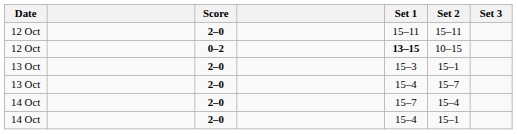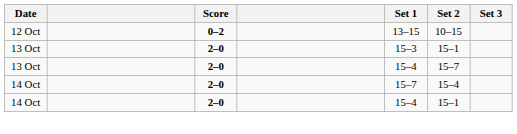- row: 12 Oct | 2–0 | 15–11 | 15–11
12 Oct / 0–2 | Set 1: bold -> normal
